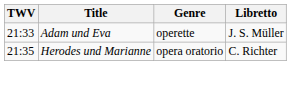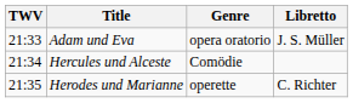Adam und Eva | Genre: operette -> opera oratorio
+ row: 21:34 | Hercules und Alceste | Comödie
Herodes und Marianne | Genre: opera oratorio -> operette
